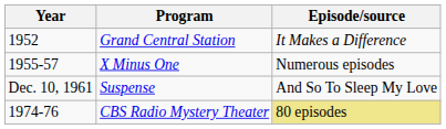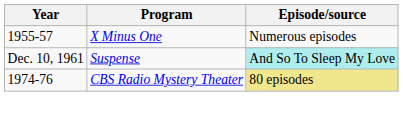- row: 1952 | Grand Central Station | It Makes a Difference
Suspense | Episode/source: no background -> paleturquoise background
